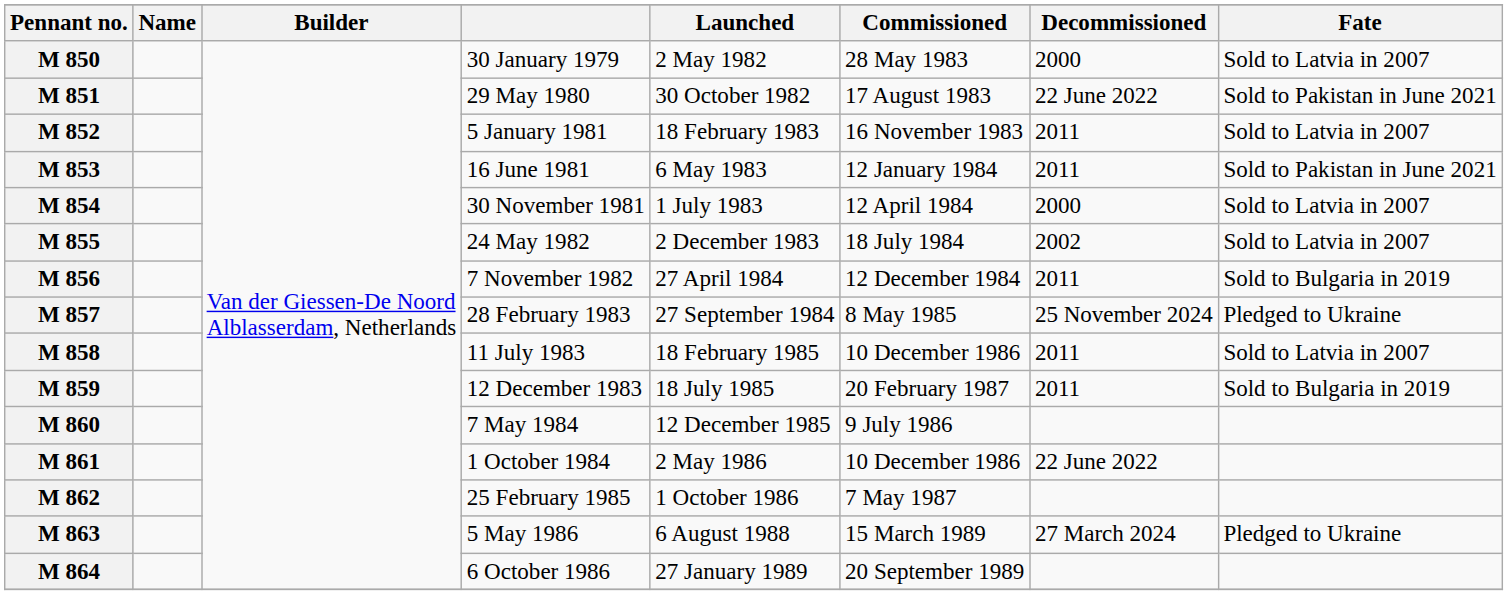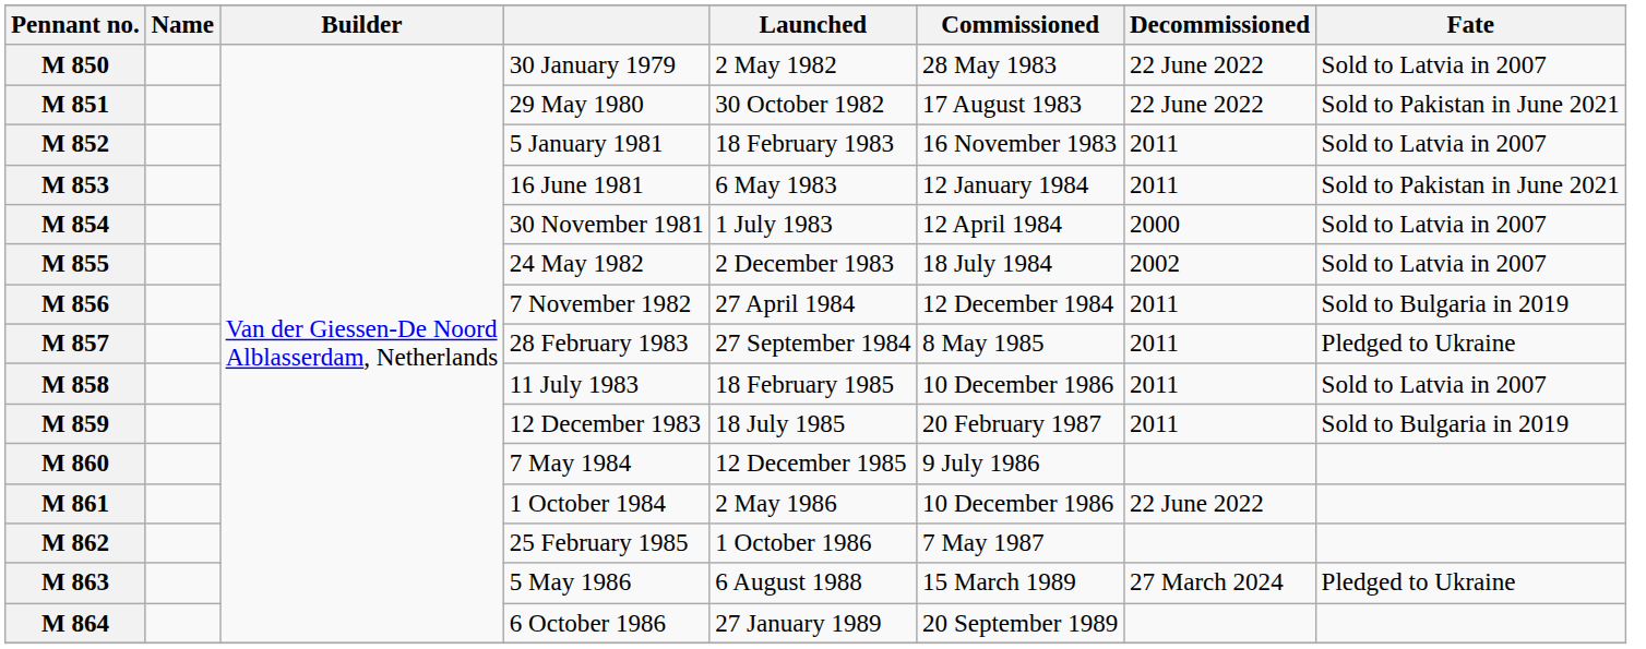M 850 | Decommissioned: 2000 -> 22 June 2022
M 857 | Decommissioned: 25 November 2024 -> 2011
